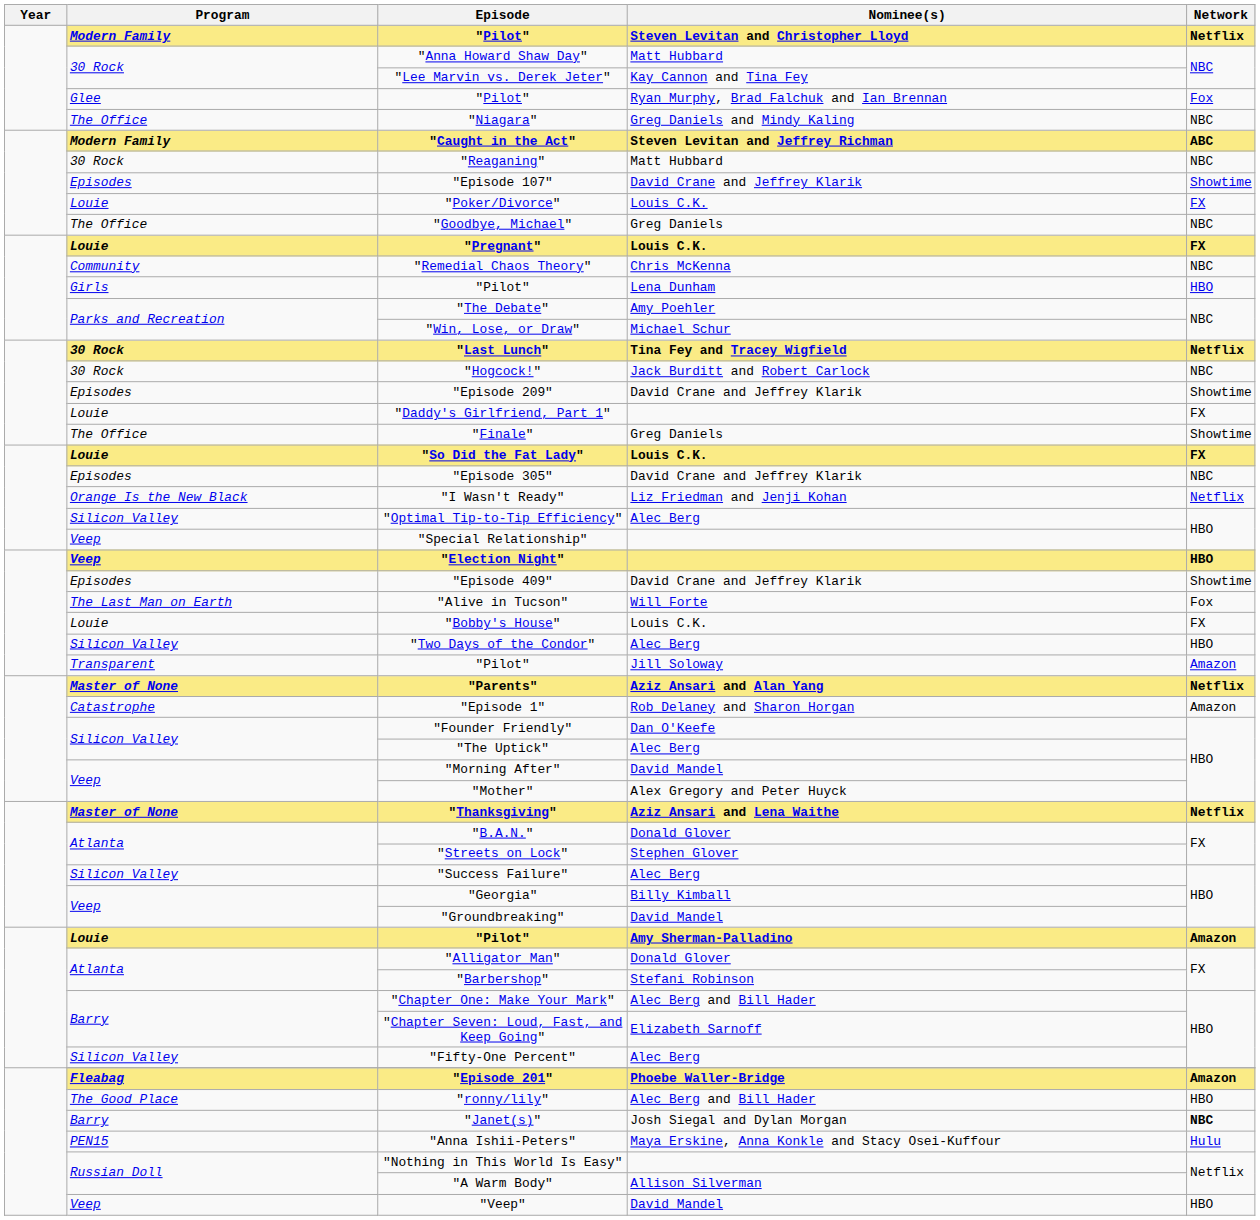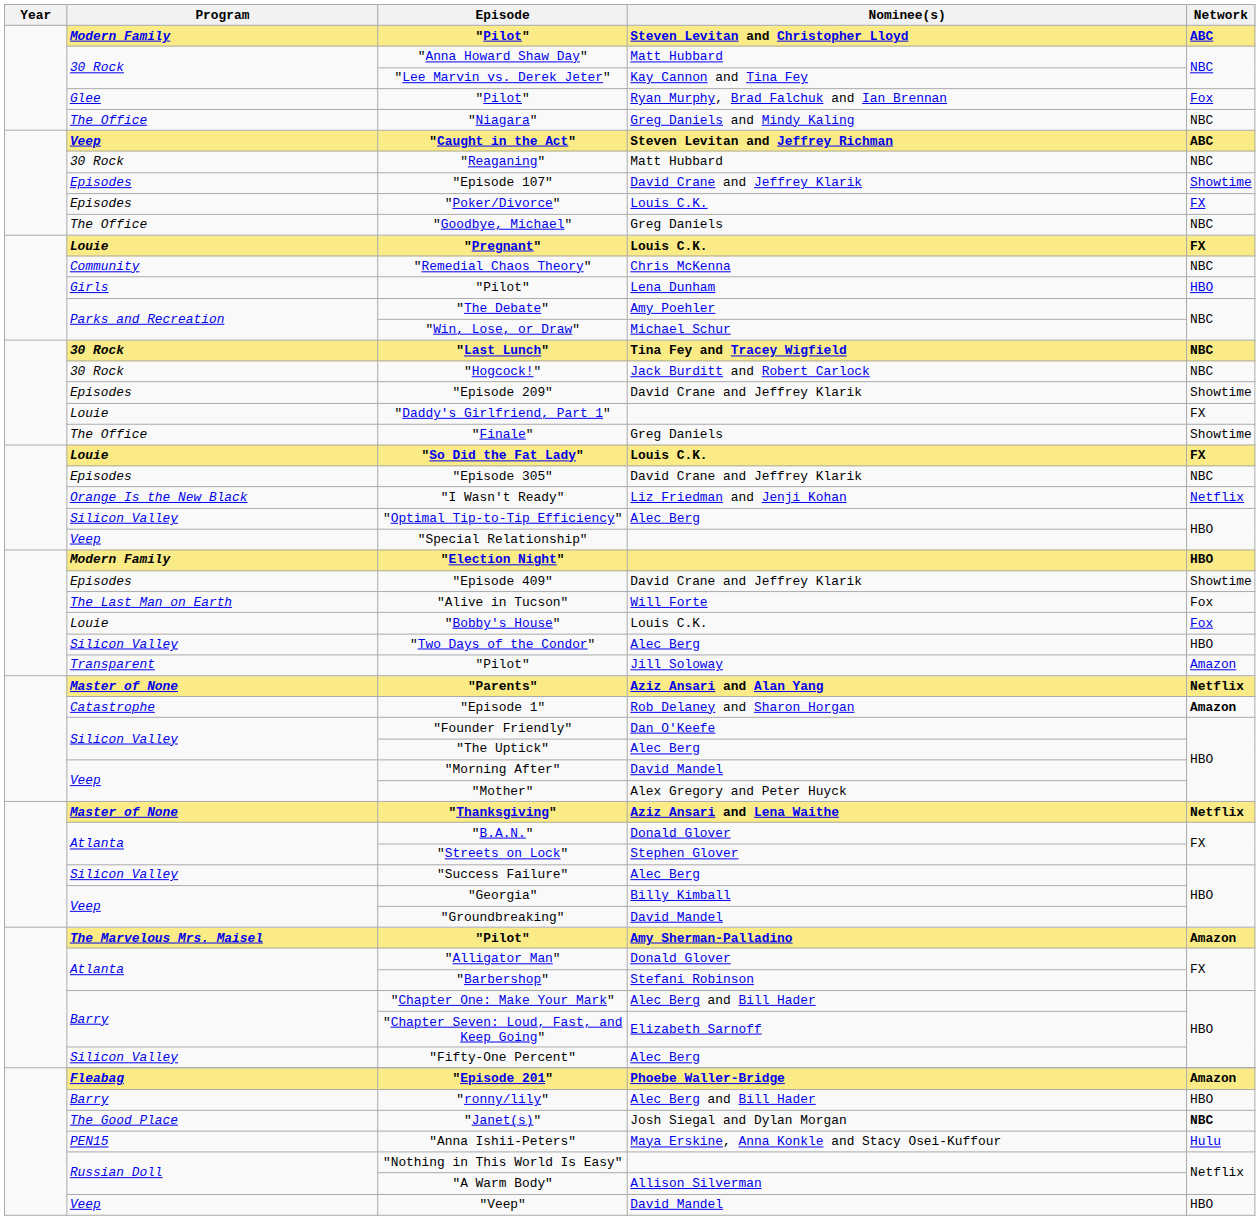"Pilot" / Steven Levitan and Christopher Lloyd | Network: Netflix -> ABC
"Caught in the Act" | Program: Modern Family -> Veep
"Poker/Divorce" | Program: Louie -> Episodes
"Last Lunch" | Network: Netflix -> NBC
"Election Night" | Program: Veep -> Modern Family
"Bobby's House" | Network: FX -> Fox
"Episode 1" | Network: normal -> bold
"Pilot" / Amy Sherman-Palladino | Program: Louie -> The Marvelous Mrs. Maisel
"ronny/lily" | Program: The Good Place -> Barry
"Janet(s)" | Program: Barry -> The Good Place
